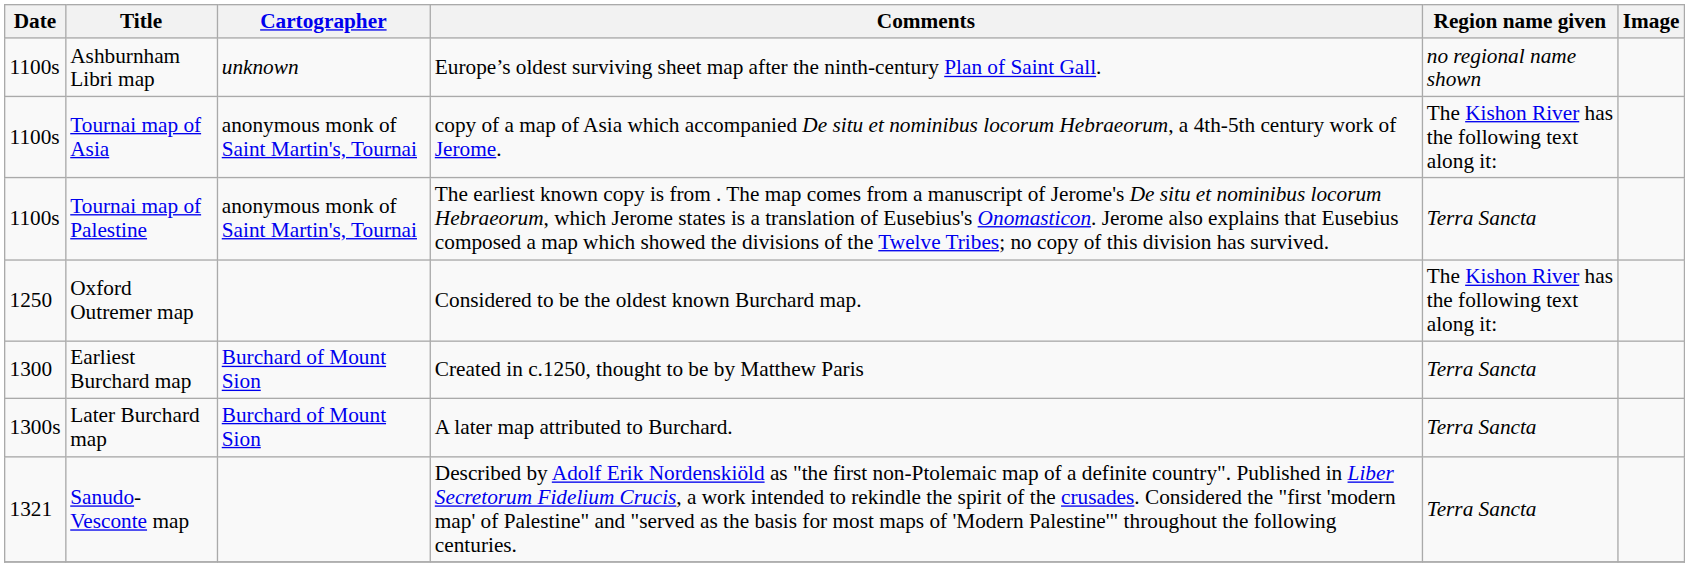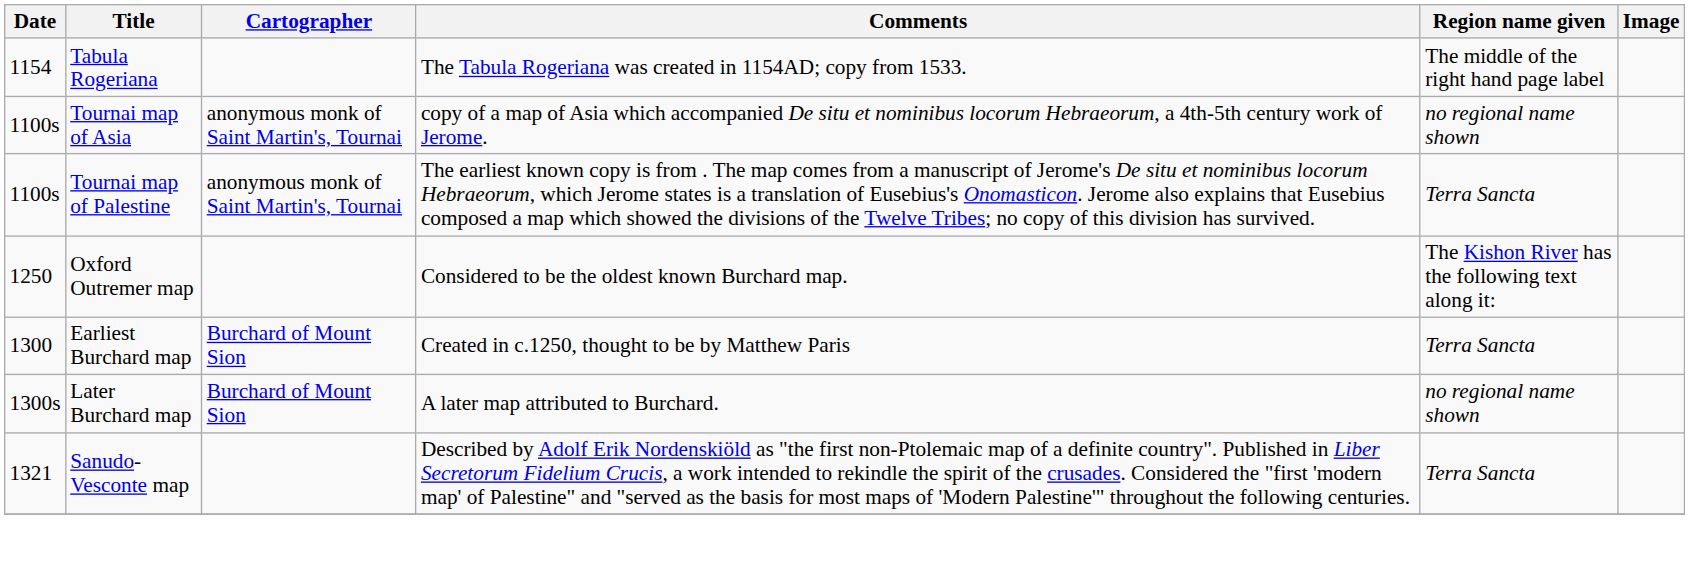+ row: 1154 | Tabula Rogeriana | The Tabula Rogeriana was created in 1154AD; copy from 1533. | The middle of the right hand page label
- row: 1100s | Ashburnham Libri map | unknown | Europe’s oldest surviving sheet map after the ninth-century Plan of Saint Gall. | no regional name shown
Tournai map of Asia | Region name given: The Kishon River has the following text along it: -> no regional name shown
Later Burchard map | Region name given: Terra Sancta -> no regional name shown
